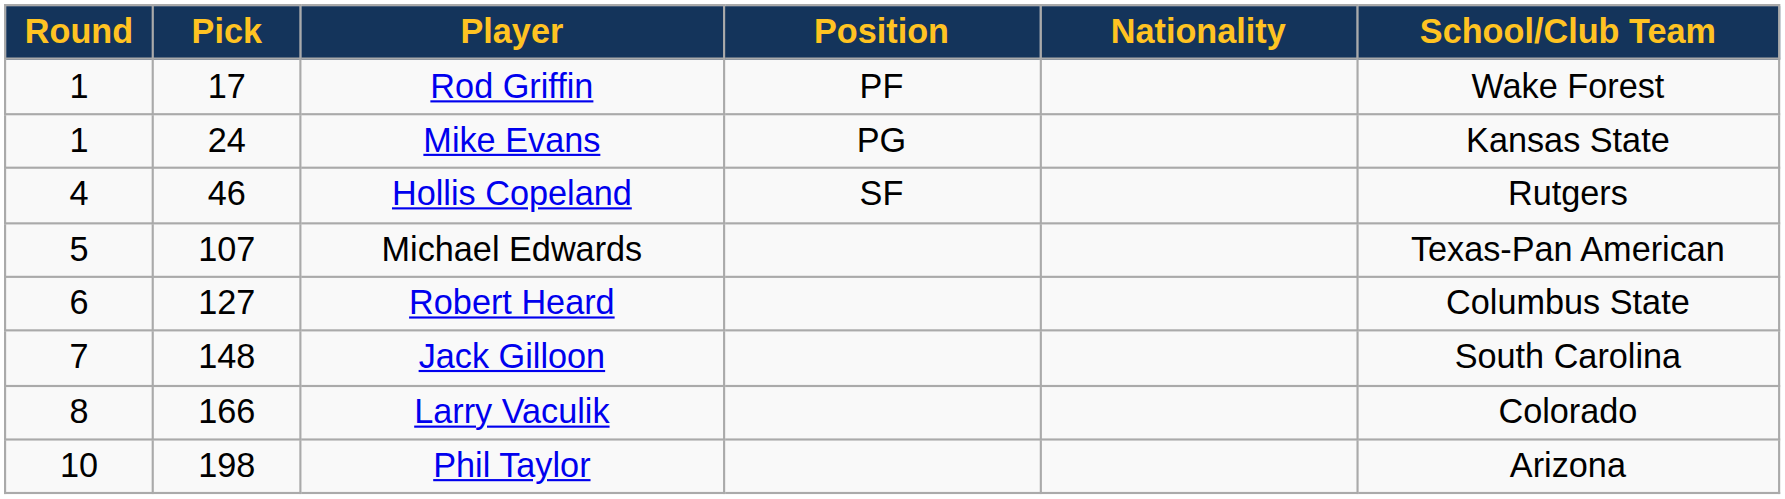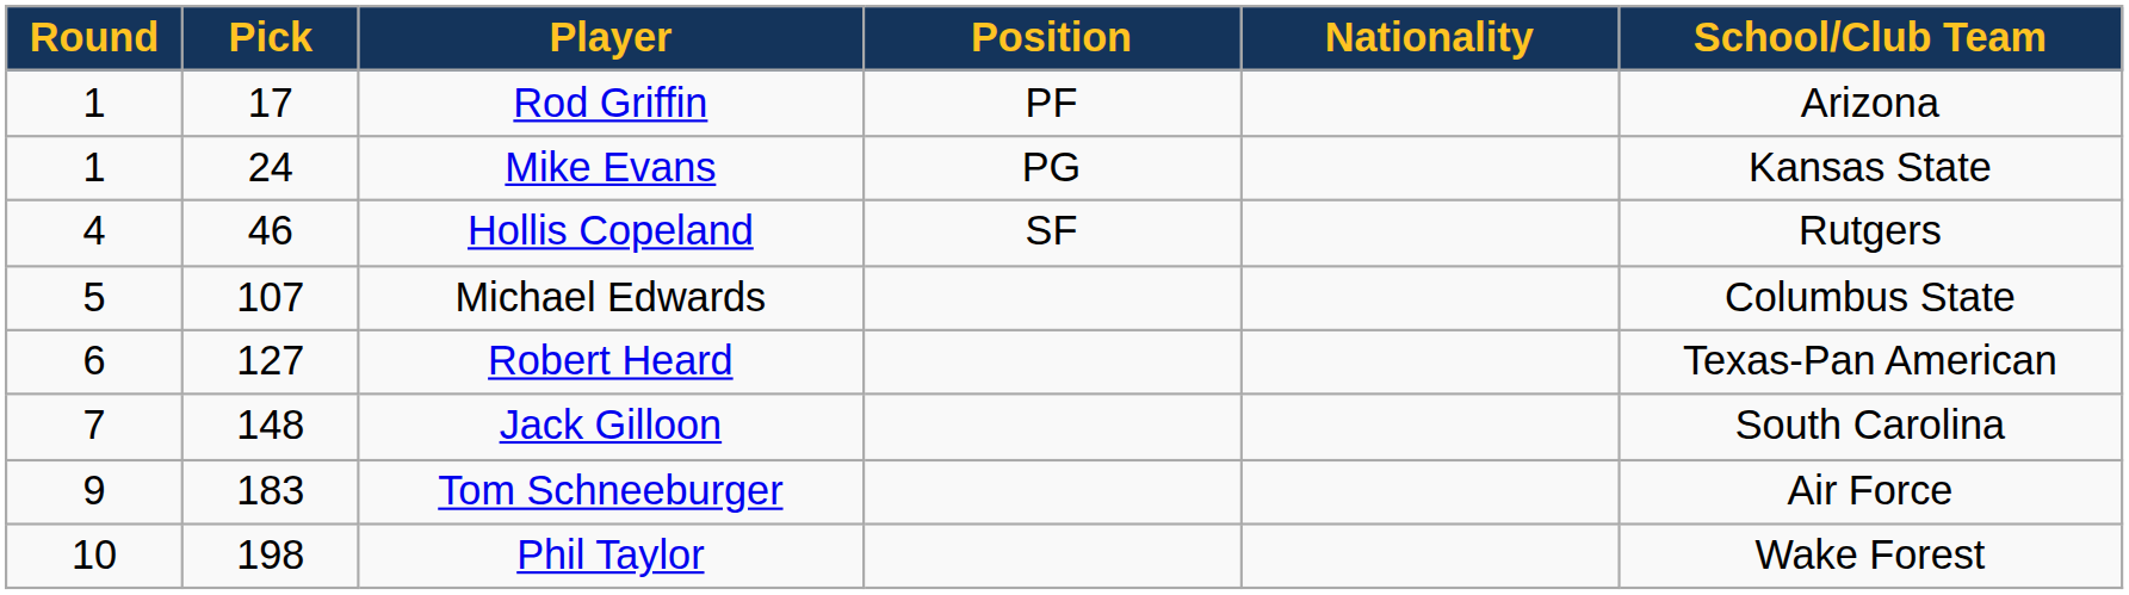Rod Griffin | School/Club Team: Wake Forest -> Arizona
Michael Edwards | School/Club Team: Texas-Pan American -> Columbus State
Robert Heard | School/Club Team: Columbus State -> Texas-Pan American
- row: 8 | 166 | Larry Vaculik | Colorado
+ row: 9 | 183 | Tom Schneeburger | Air Force
Phil Taylor | School/Club Team: Arizona -> Wake Forest
